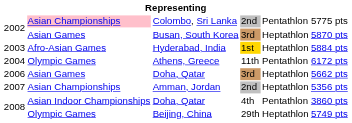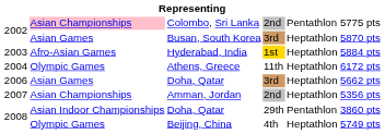Athens, Greece | column 5: Pentathlon -> Heptathlon
2008 / Doha, Qatar | column 4: 4th -> 29th
Beijing, China | column 4: 29th -> 4th
